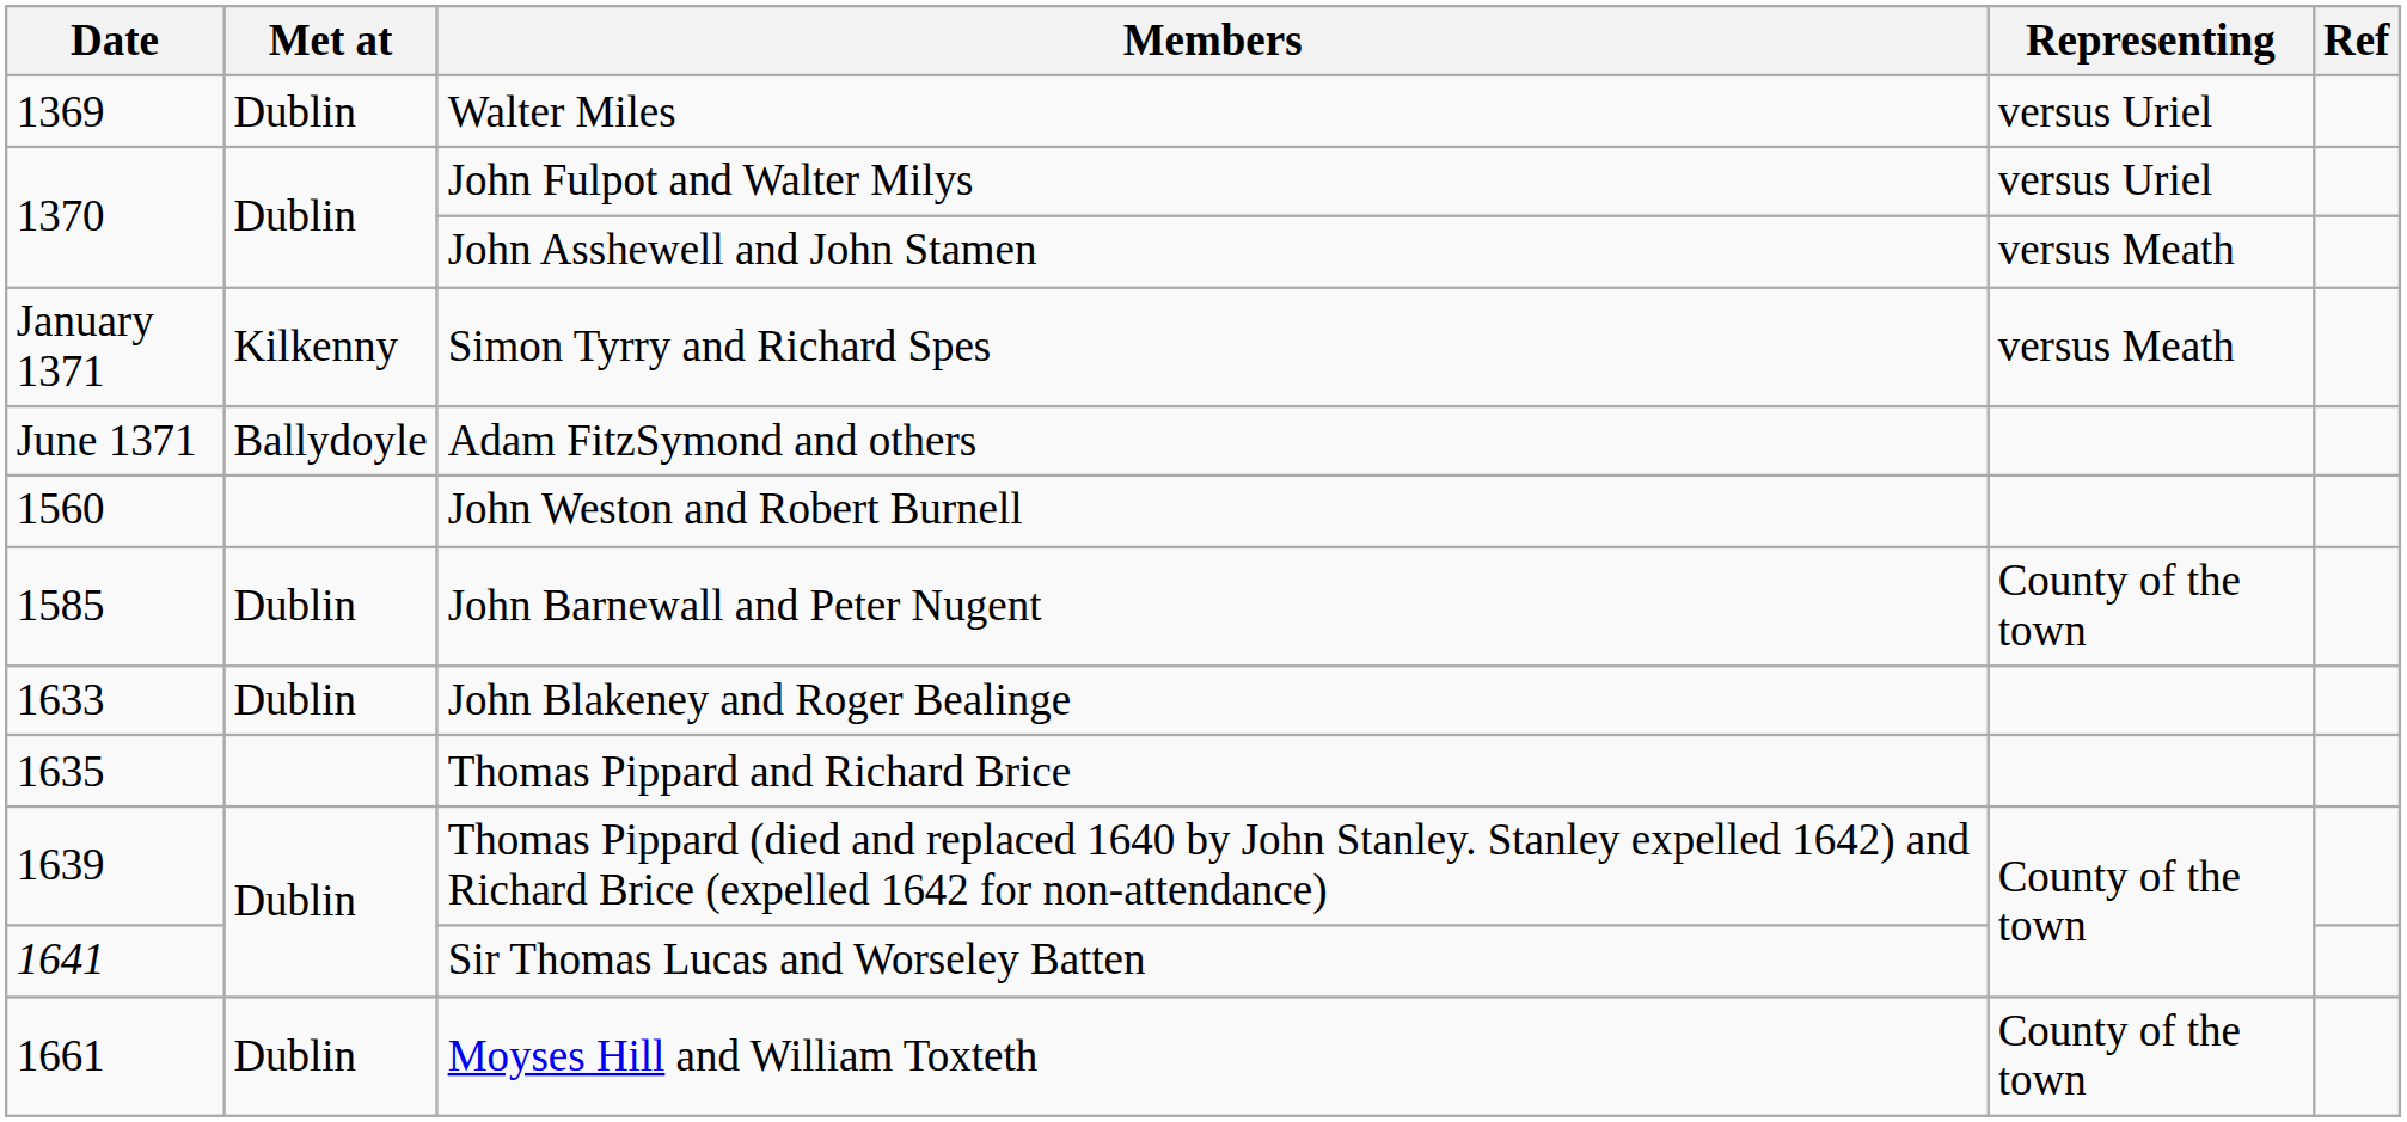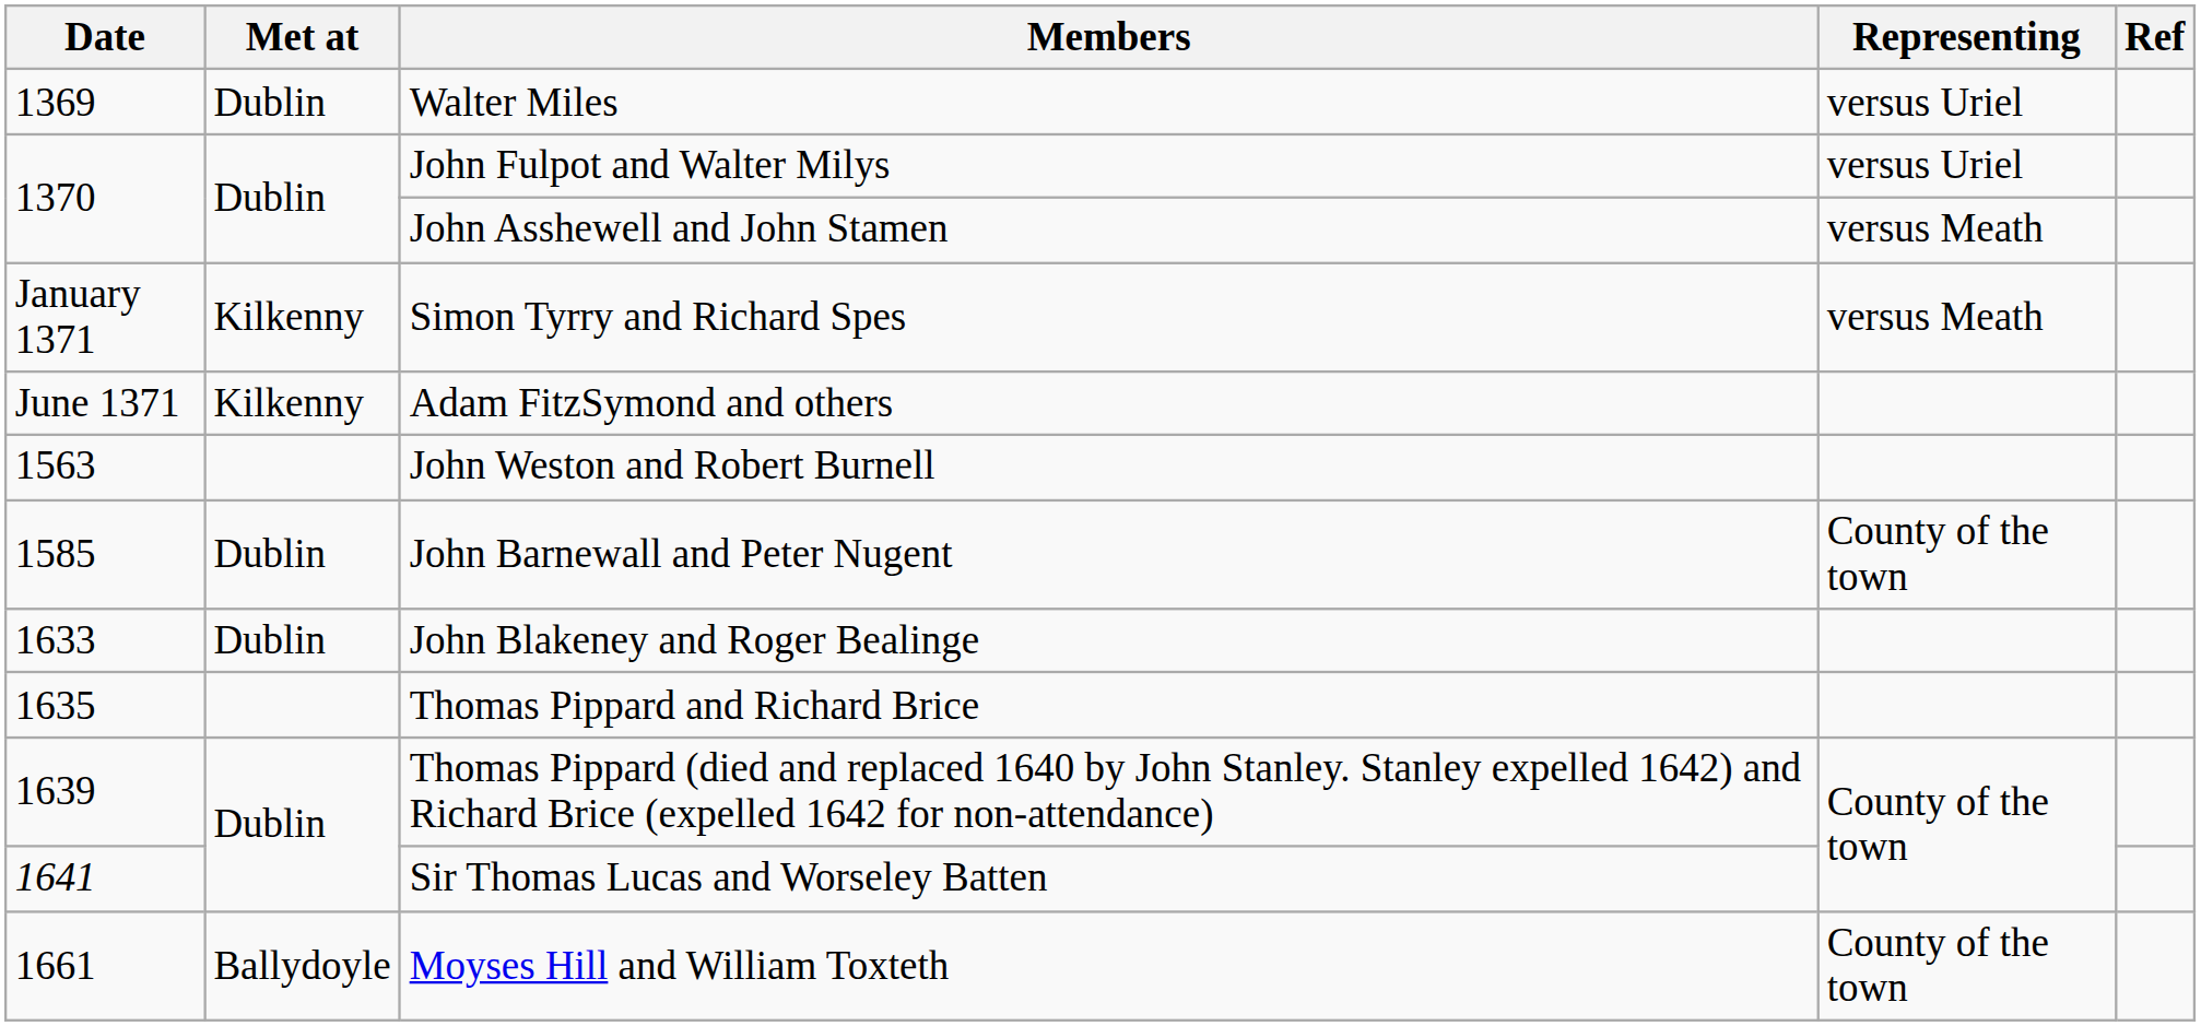Adam FitzSymond and others | Met at: Ballydoyle -> Kilkenny
John Weston and Robert Burnell | Date: 1560 -> 1563
Moyses Hill and William Toxteth | Met at: Dublin -> Ballydoyle
